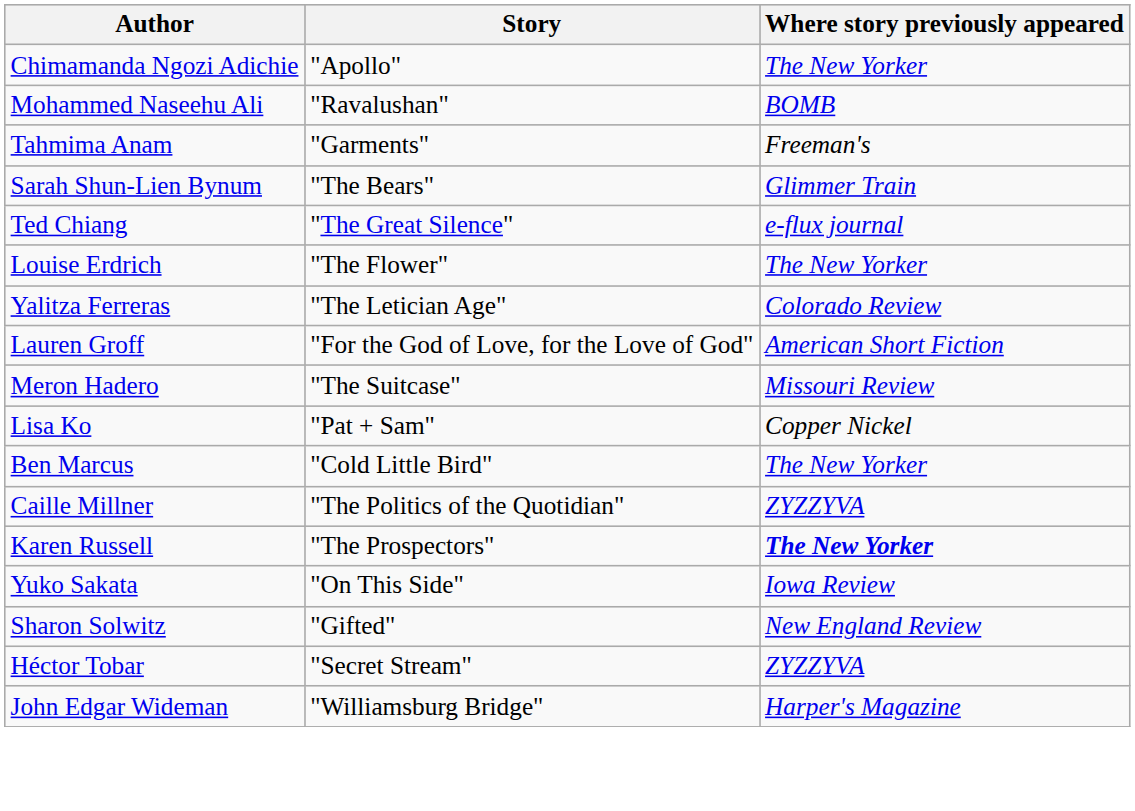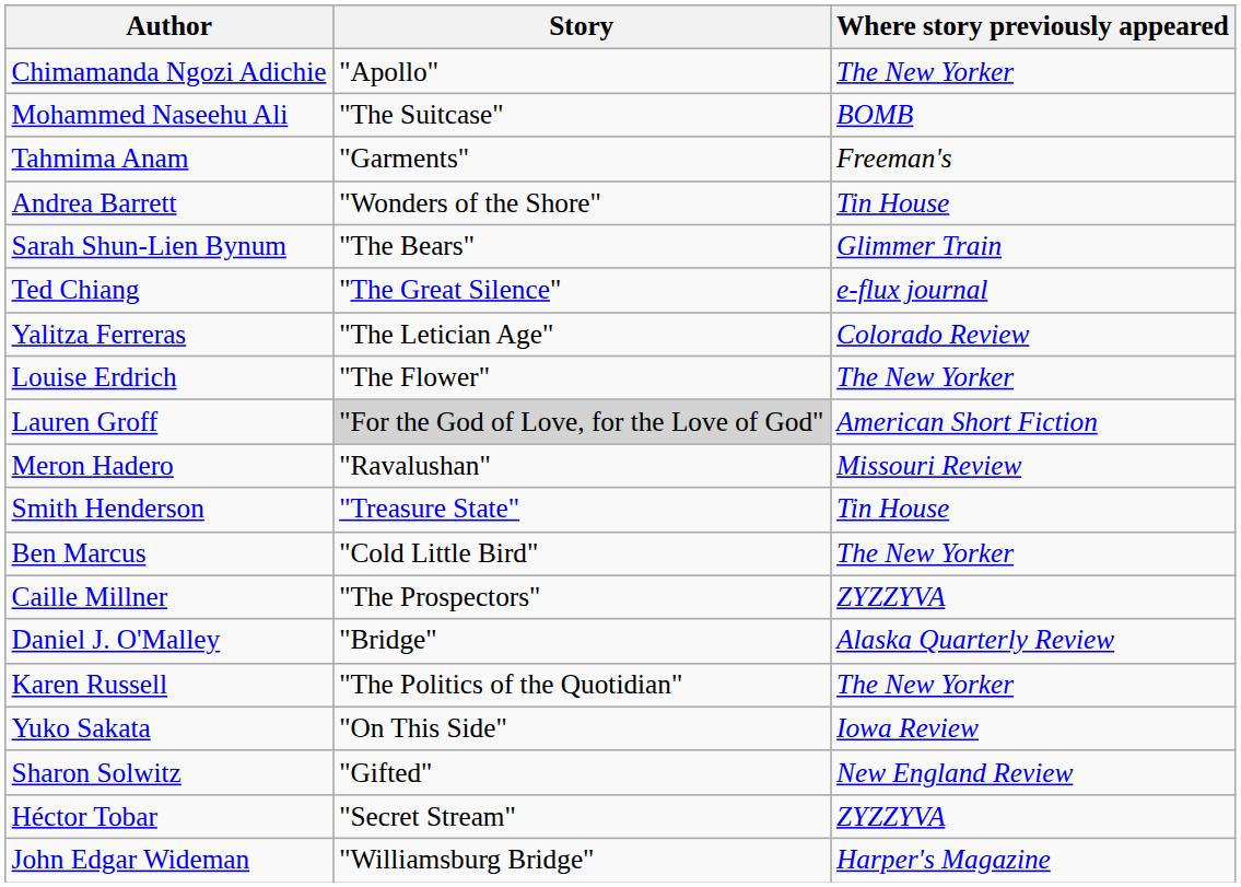Mohammed Naseehu Ali | Story: "Ravalushan" -> "The Suitcase"
+ row: Andrea Barrett | "Wonders of the Shore" | Tin House
rows swapped: Louise Erdrich <-> Yalitza Ferreras
Lauren Groff | Story: no background -> lightgrey background
Meron Hadero | Story: "The Suitcase" -> "Ravalushan"
+ row: Smith Henderson | "Treasure State" | Tin House
- row: Lisa Ko | "Pat + Sam" | Copper Nickel
Caille Millner | Story: "The Politics of the Quotidian" -> "The Prospectors"
+ row: Daniel J. O'Malley | "Bridge" | Alaska Quarterly Review
Karen Russell | Story: "The Prospectors" -> "The Politics of the Quotidian"
Karen Russell | Where story previously appeared: bold -> normal
